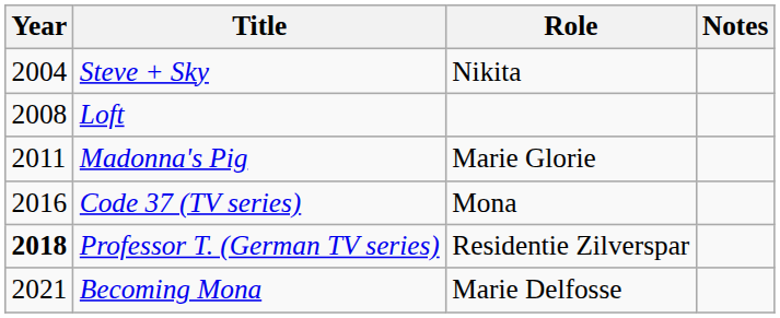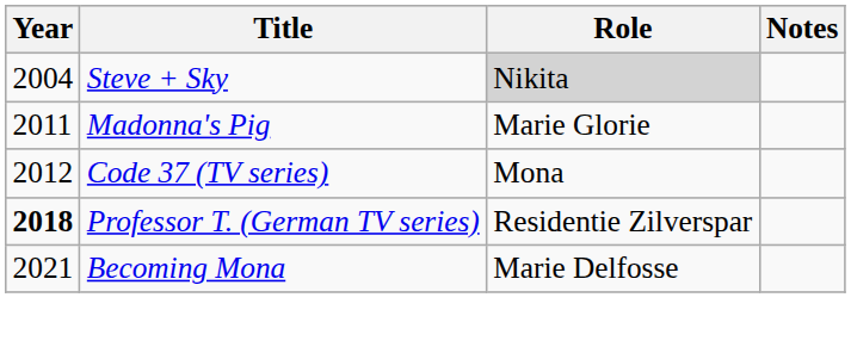Steve + Sky | Role: no background -> lightgrey background
- row: 2008 | Loft
Code 37 (TV series) | Year: 2016 -> 2012
